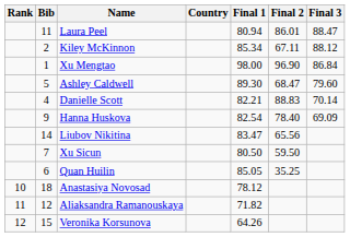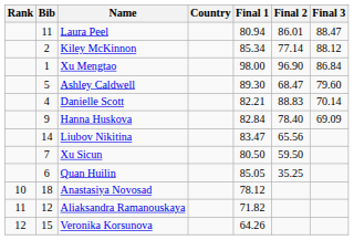Kiley McKinnon | Final 2: 67.11 -> 77.14
Hanna Huskova | Final 1: 82.54 -> 82.84
